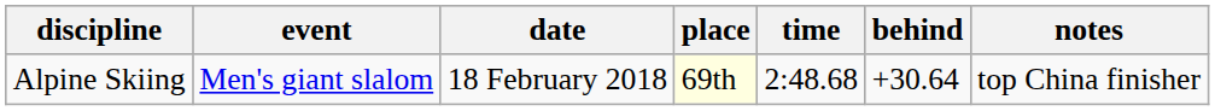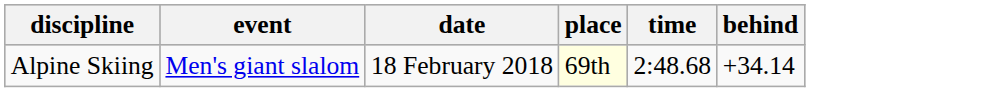- column: notes | top China finisher
Alpine Skiing | behind: +30.64 -> +34.14
